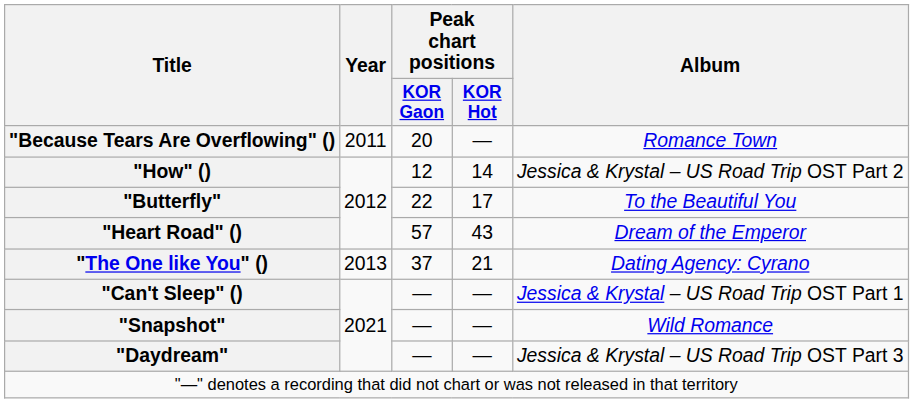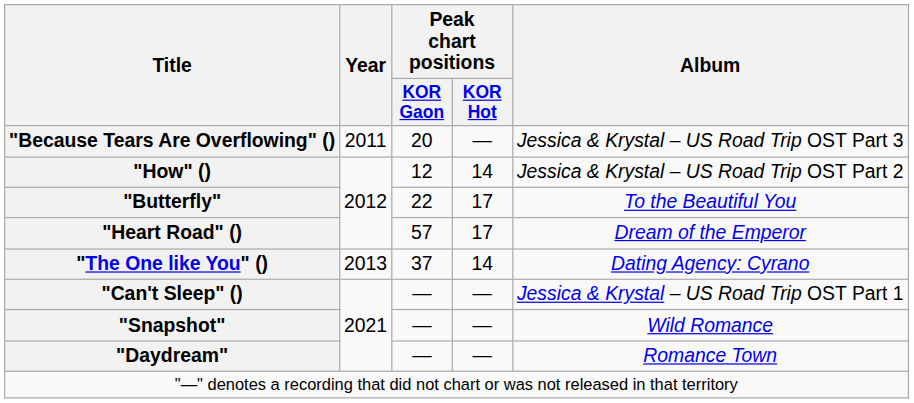"Because Tears Are Overflowing" () | Album: Romance Town -> Jessica & Krystal – US Road Trip OST Part 3
"Heart Road" () | Peak chart positions / KOR Hot: 43 -> 17
"The One like You" () | Peak chart positions / KOR Hot: 21 -> 14
"Daydream" | Album: Jessica & Krystal – US Road Trip OST Part 3 -> Romance Town
